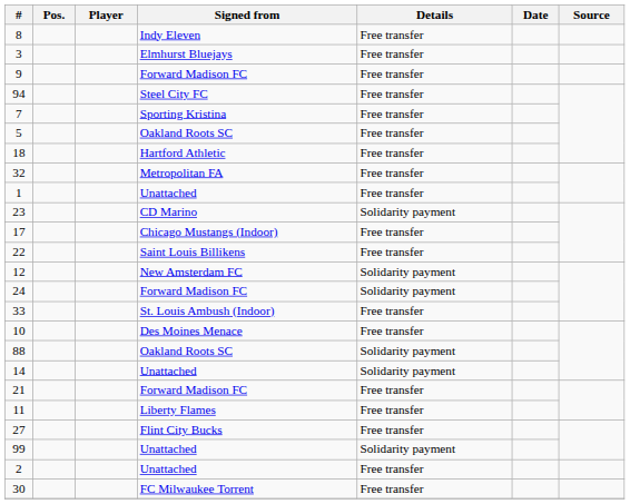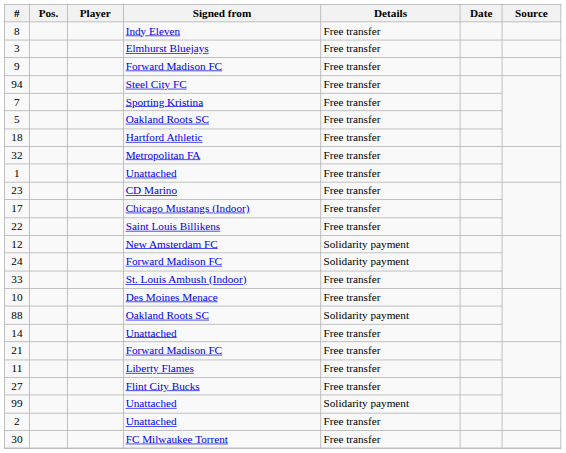23 | Details: Solidarity payment -> Free transfer
14 | Details: Solidarity payment -> Free transfer
